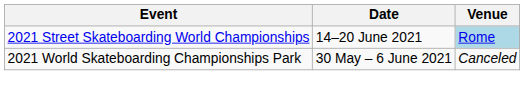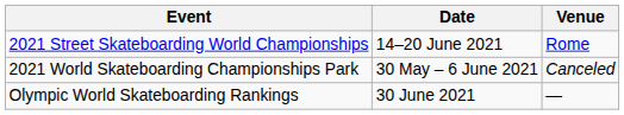2021 Street Skateboarding World Championships | Venue: lightblue background -> no background
+ row: Olympic World Skateboarding Rankings | 30 June 2021 | —
